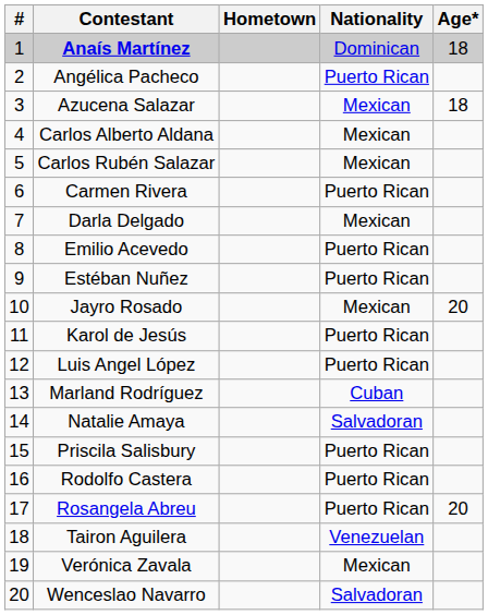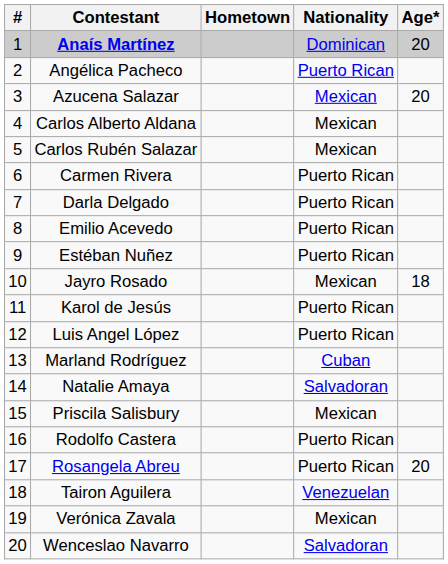Anaís Martínez | Age*: 18 -> 20
Azucena Salazar | Age*: 18 -> 20
Darla Delgado | Nationality: Mexican -> Puerto Rican
Jayro Rosado | Age*: 20 -> 18
Priscila Salisbury | Nationality: Puerto Rican -> Mexican
